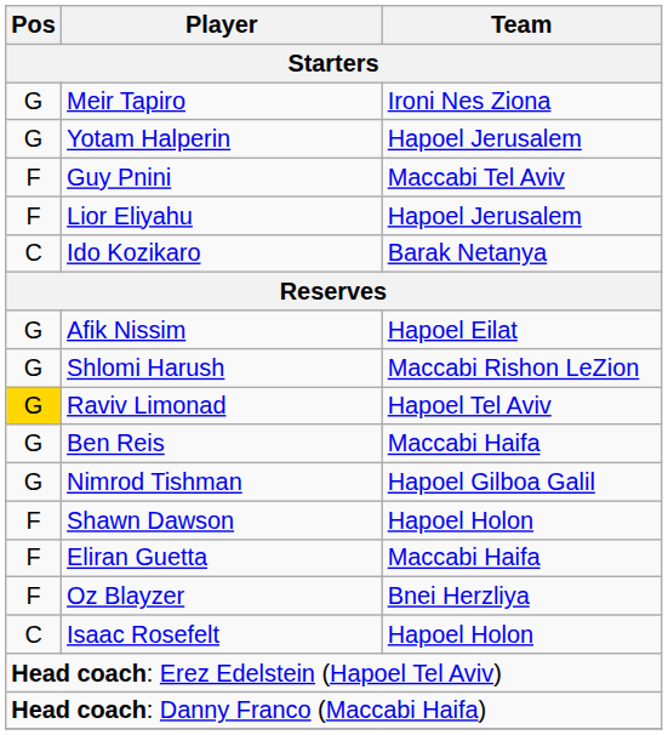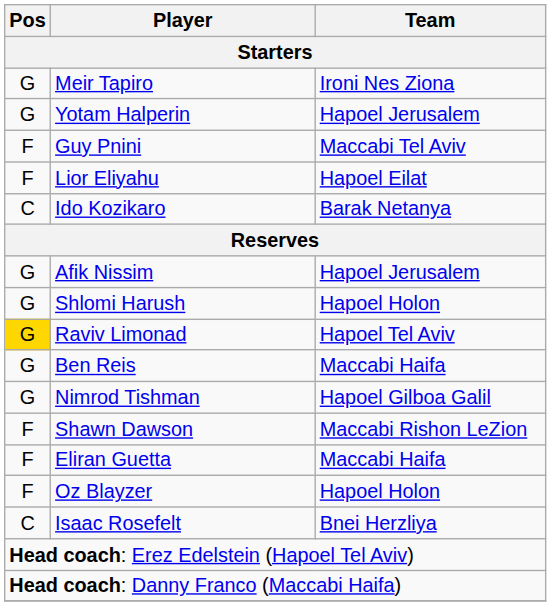Lior Eliyahu | Team: Hapoel Jerusalem -> Hapoel Eilat
Afik Nissim | Team: Hapoel Eilat -> Hapoel Jerusalem
Shlomi Harush | Team: Maccabi Rishon LeZion -> Hapoel Holon
Shawn Dawson | Team: Hapoel Holon -> Maccabi Rishon LeZion
Oz Blayzer | Team: Bnei Herzliya -> Hapoel Holon
Isaac Rosefelt | Team: Hapoel Holon -> Bnei Herzliya
